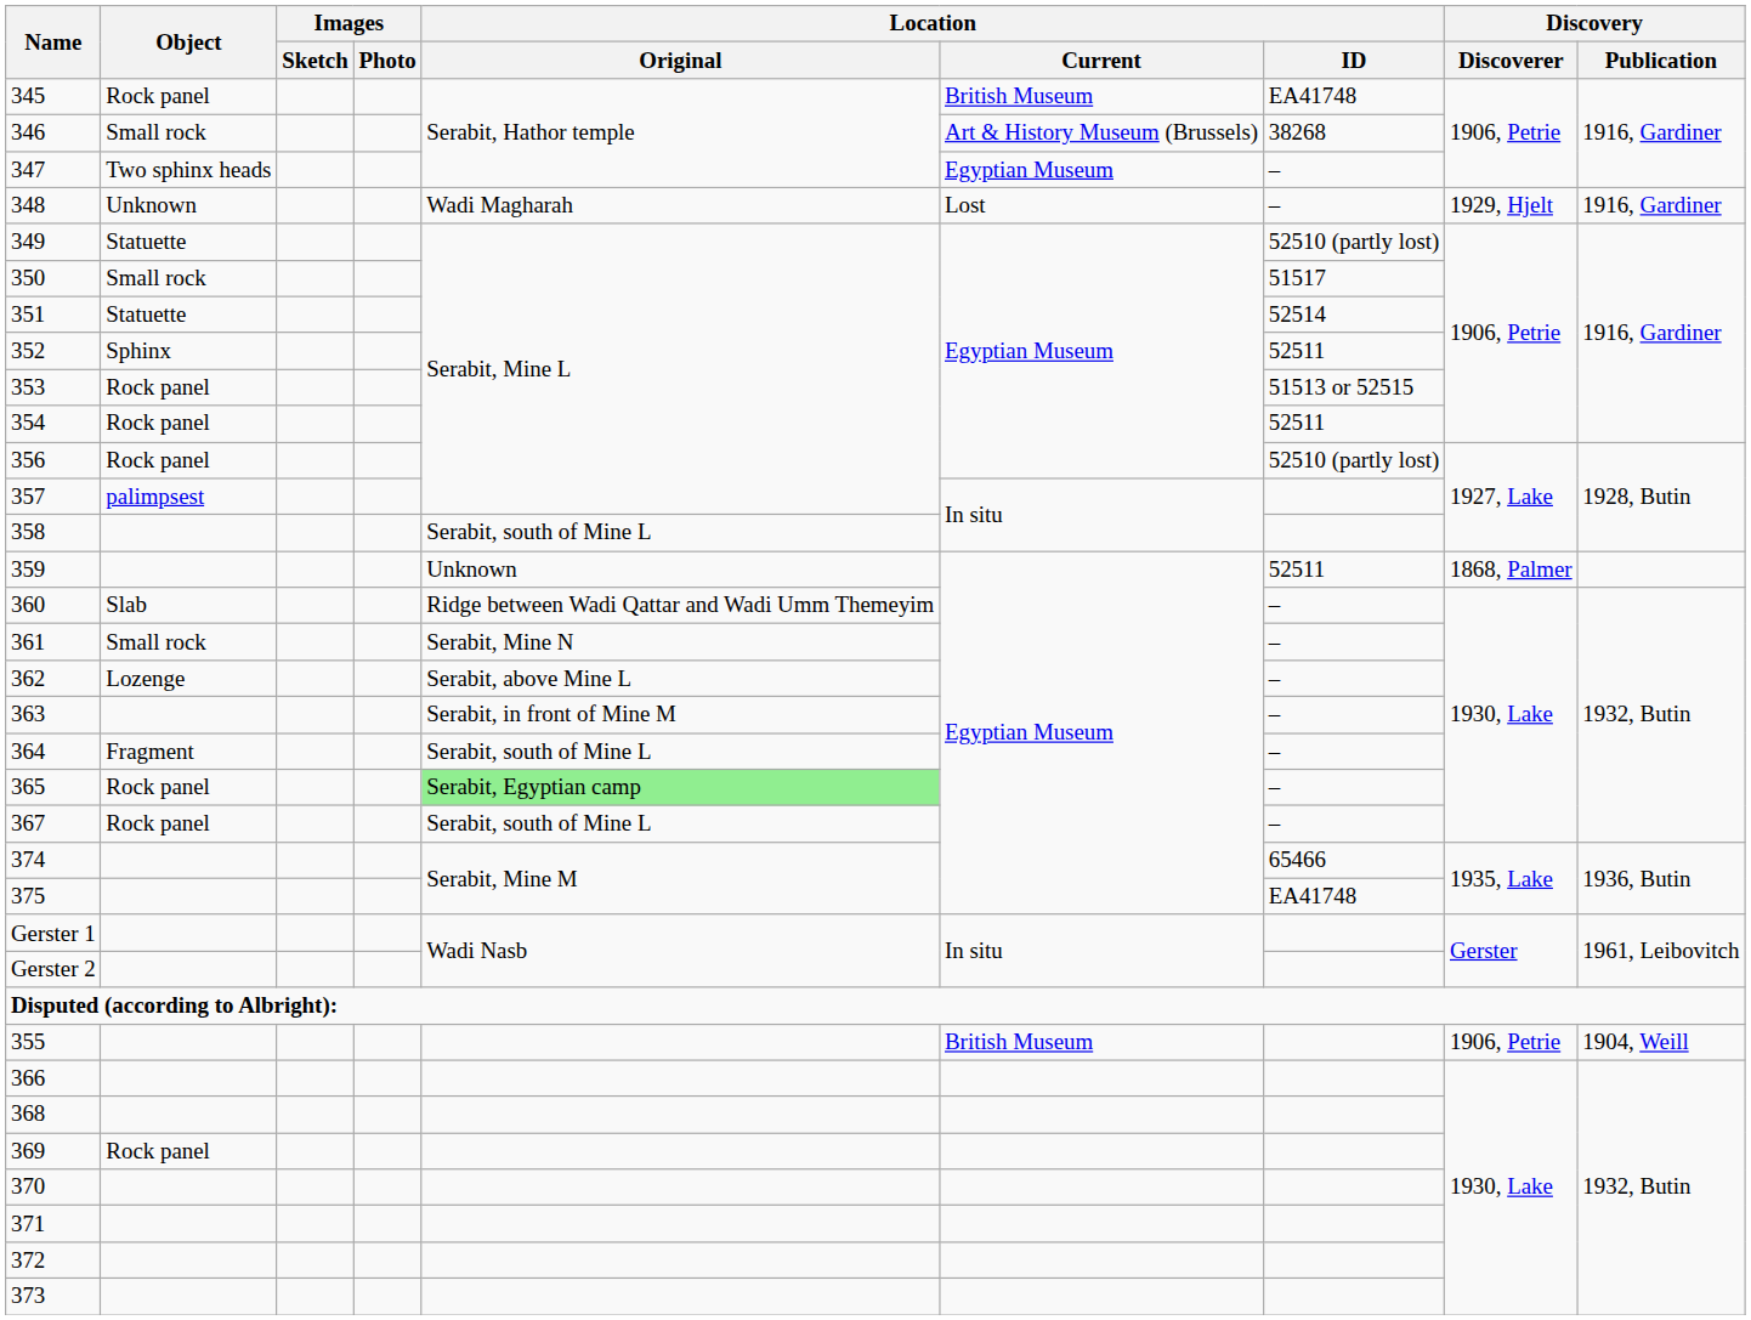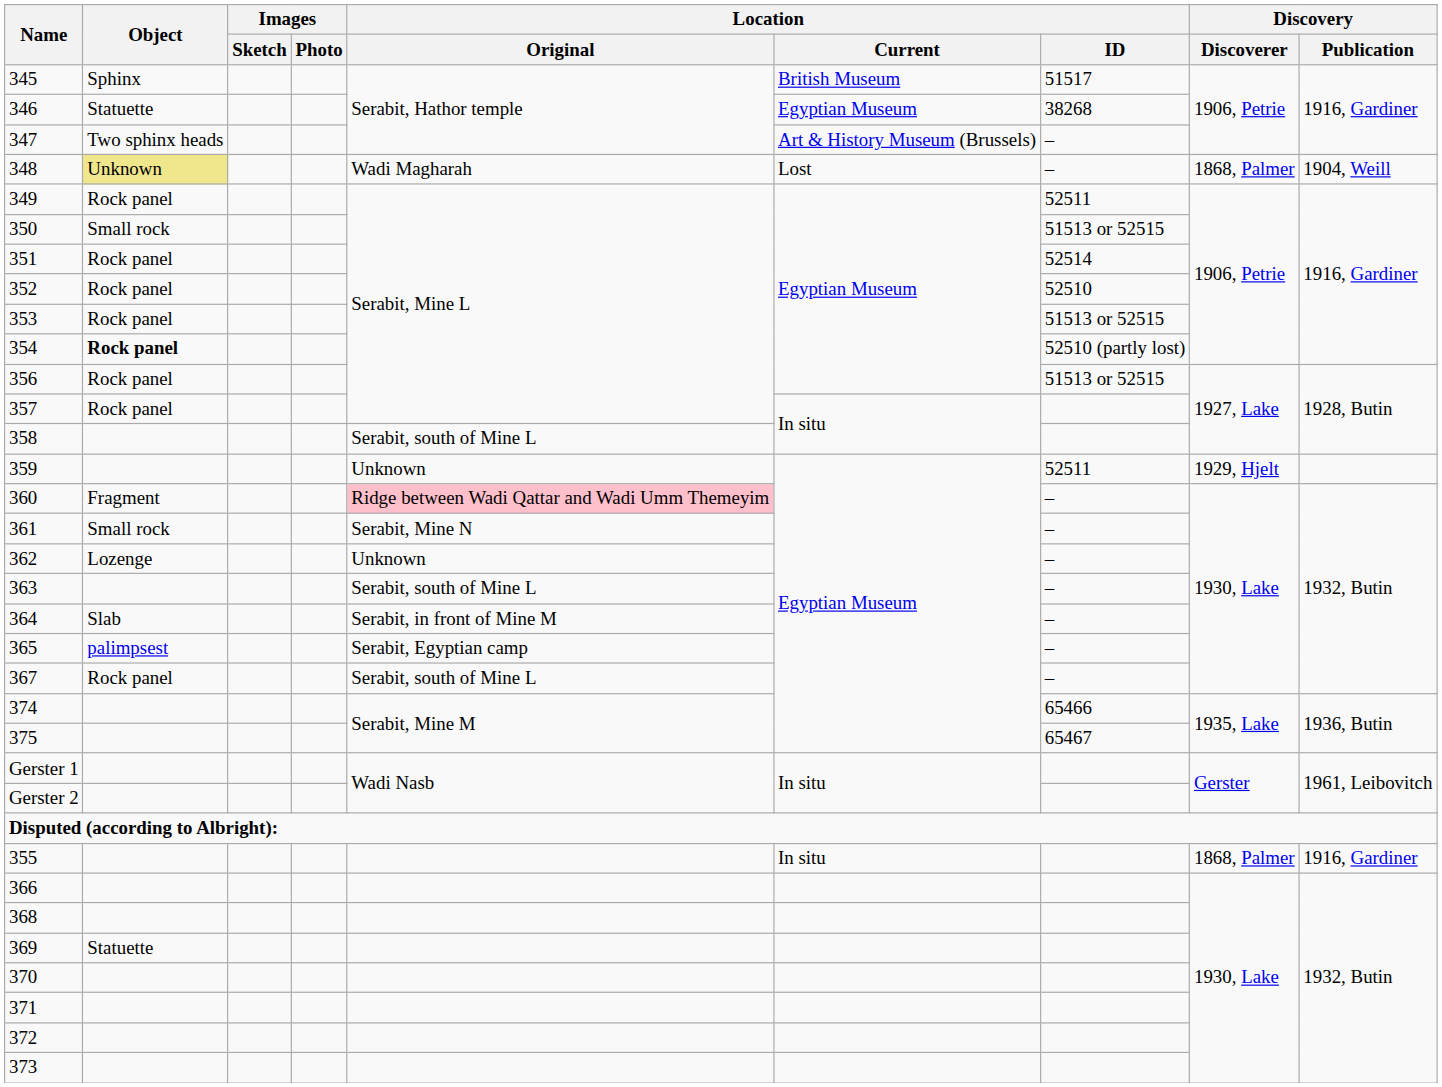345 | Object: Rock panel -> Sphinx
345 | Location / ID: EA41748 -> 51517
346 | Object: Small rock -> Statuette
346 | Location / Current: Art & History Museum (Brussels) -> Egyptian Museum
347 | Location / Current: Egyptian Museum -> Art & History Museum (Brussels)
348 | Object: no background -> khaki background
348 | Discovery / Discoverer: 1929, Hjelt -> 1868, Palmer
348 | Discovery / Publication: 1916, Gardiner -> 1904, Weill
349 | Object: Statuette -> Rock panel
349 | Location / ID: 52510 (partly lost) -> 52511
350 | Location / ID: 51517 -> 51513 or 52515
351 | Object: Statuette -> Rock panel
352 | Object: Sphinx -> Rock panel
352 | Location / ID: 52511 -> 52510
354 | Object: normal -> bold
354 | Location / ID: 52511 -> 52510 (partly lost)
356 | Location / ID: 52510 (partly lost) -> 51513 or 52515
357 | Object: palimpsest -> Rock panel
359 | Discovery / Discoverer: 1868, Palmer -> 1929, Hjelt
360 | Object: Slab -> Fragment
360 | Location / Original: no background -> pink background
362 | Location / Original: Serabit, above Mine L -> Unknown
363 | Location / Original: Serabit, in front of Mine M -> Serabit, south of Mine L
364 | Object: Fragment -> Slab
364 | Location / Original: Serabit, south of Mine L -> Serabit, in front of Mine M
365 | Object: Rock panel -> palimpsest
365 | Location / Original: lightgreen background -> no background
375 | Location / ID: EA41748 -> 65467
355 | Location / Current: British Museum -> In situ
355 | Discovery / Discoverer: 1906, Petrie -> 1868, Palmer
355 | Discovery / Publication: 1904, Weill -> 1916, Gardiner
369 | Object: Rock panel -> Statuette
